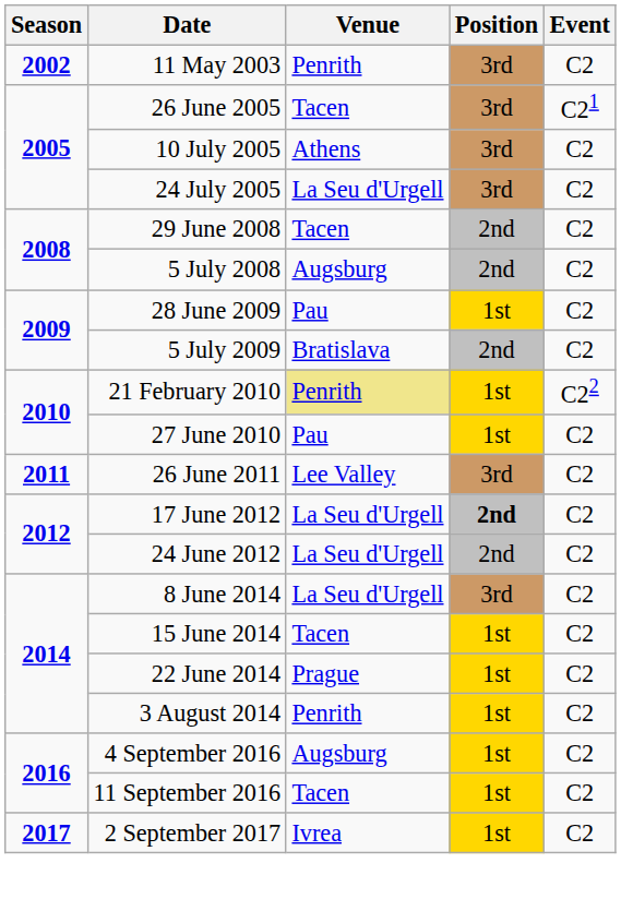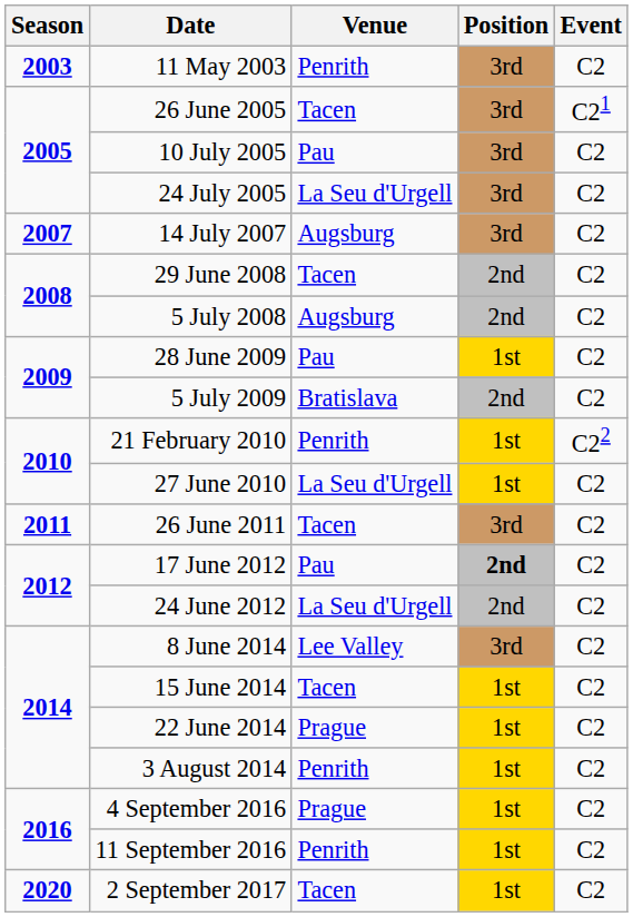11 May 2003 | Season: 2002 -> 2003
10 July 2005 | Venue: Athens -> Pau
+ row: 2007 | 14 July 2007 | Augsburg | 3rd | C2
21 February 2010 | Venue: khaki background -> no background
27 June 2010 | Venue: Pau -> La Seu d'Urgell
26 June 2011 | Venue: Lee Valley -> Tacen
17 June 2012 | Venue: La Seu d'Urgell -> Pau
8 June 2014 | Venue: La Seu d'Urgell -> Lee Valley
4 September 2016 | Venue: Augsburg -> Prague
11 September 2016 | Venue: Tacen -> Penrith
2 September 2017 | Season: 2017 -> 2020
2 September 2017 | Venue: Ivrea -> Tacen
